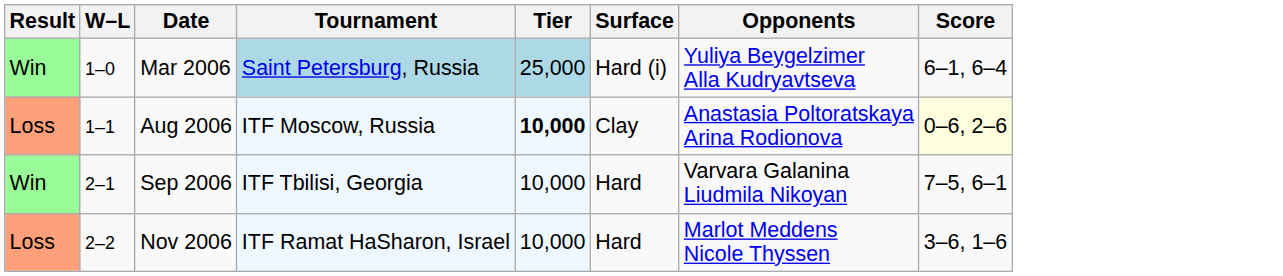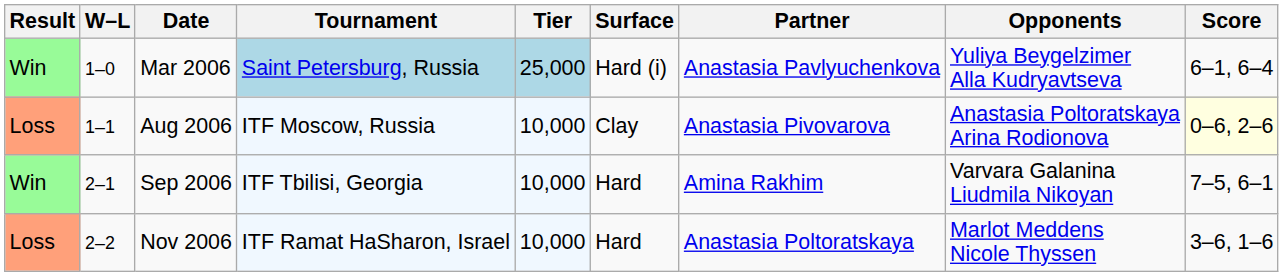+ column: Partner | Anastasia Pavlyuchenkova | Anastasia Pivovarova | Amina Rakhim | Anastasia Poltoratskaya
Aug 2006 | Tier: bold -> normal
